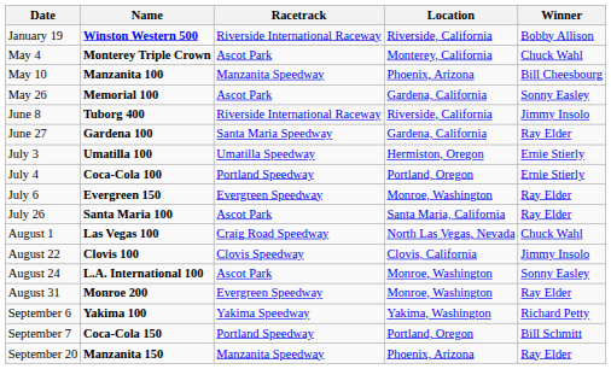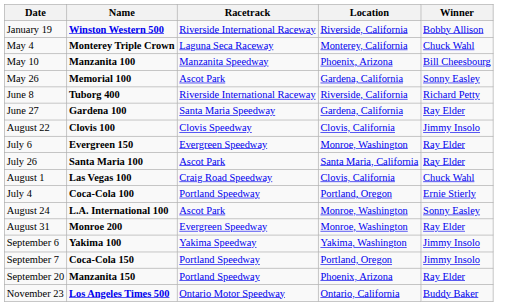May 4 | Racetrack: Ascot Park -> Laguna Seca Raceway
June 8 | Winner: Jimmy Insolo -> Richard Petty
- row: July 3 | Umatilla 100 | Umatilla Speedway | Hermiston, Oregon | Ernie Stierly
rows swapped: July 4 <-> August 22
August 1 | Location: North Las Vegas, Nevada -> Clovis, California
September 6 | Winner: Richard Petty -> Jimmy Insolo
September 7 | Winner: Bill Schmitt -> Jimmy Insolo
September 20 | Racetrack: Manzanita Speedway -> Portland Speedway
+ row: November 23 | Los Angeles Times 500 | Ontario Motor Speedway | Ontario, California | Buddy Baker
